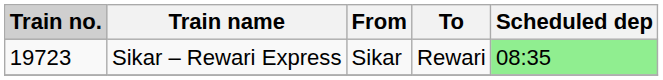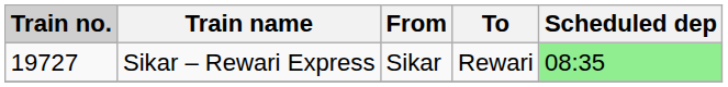Sikar – Rewari Express | Train no.: 19723 -> 19727
